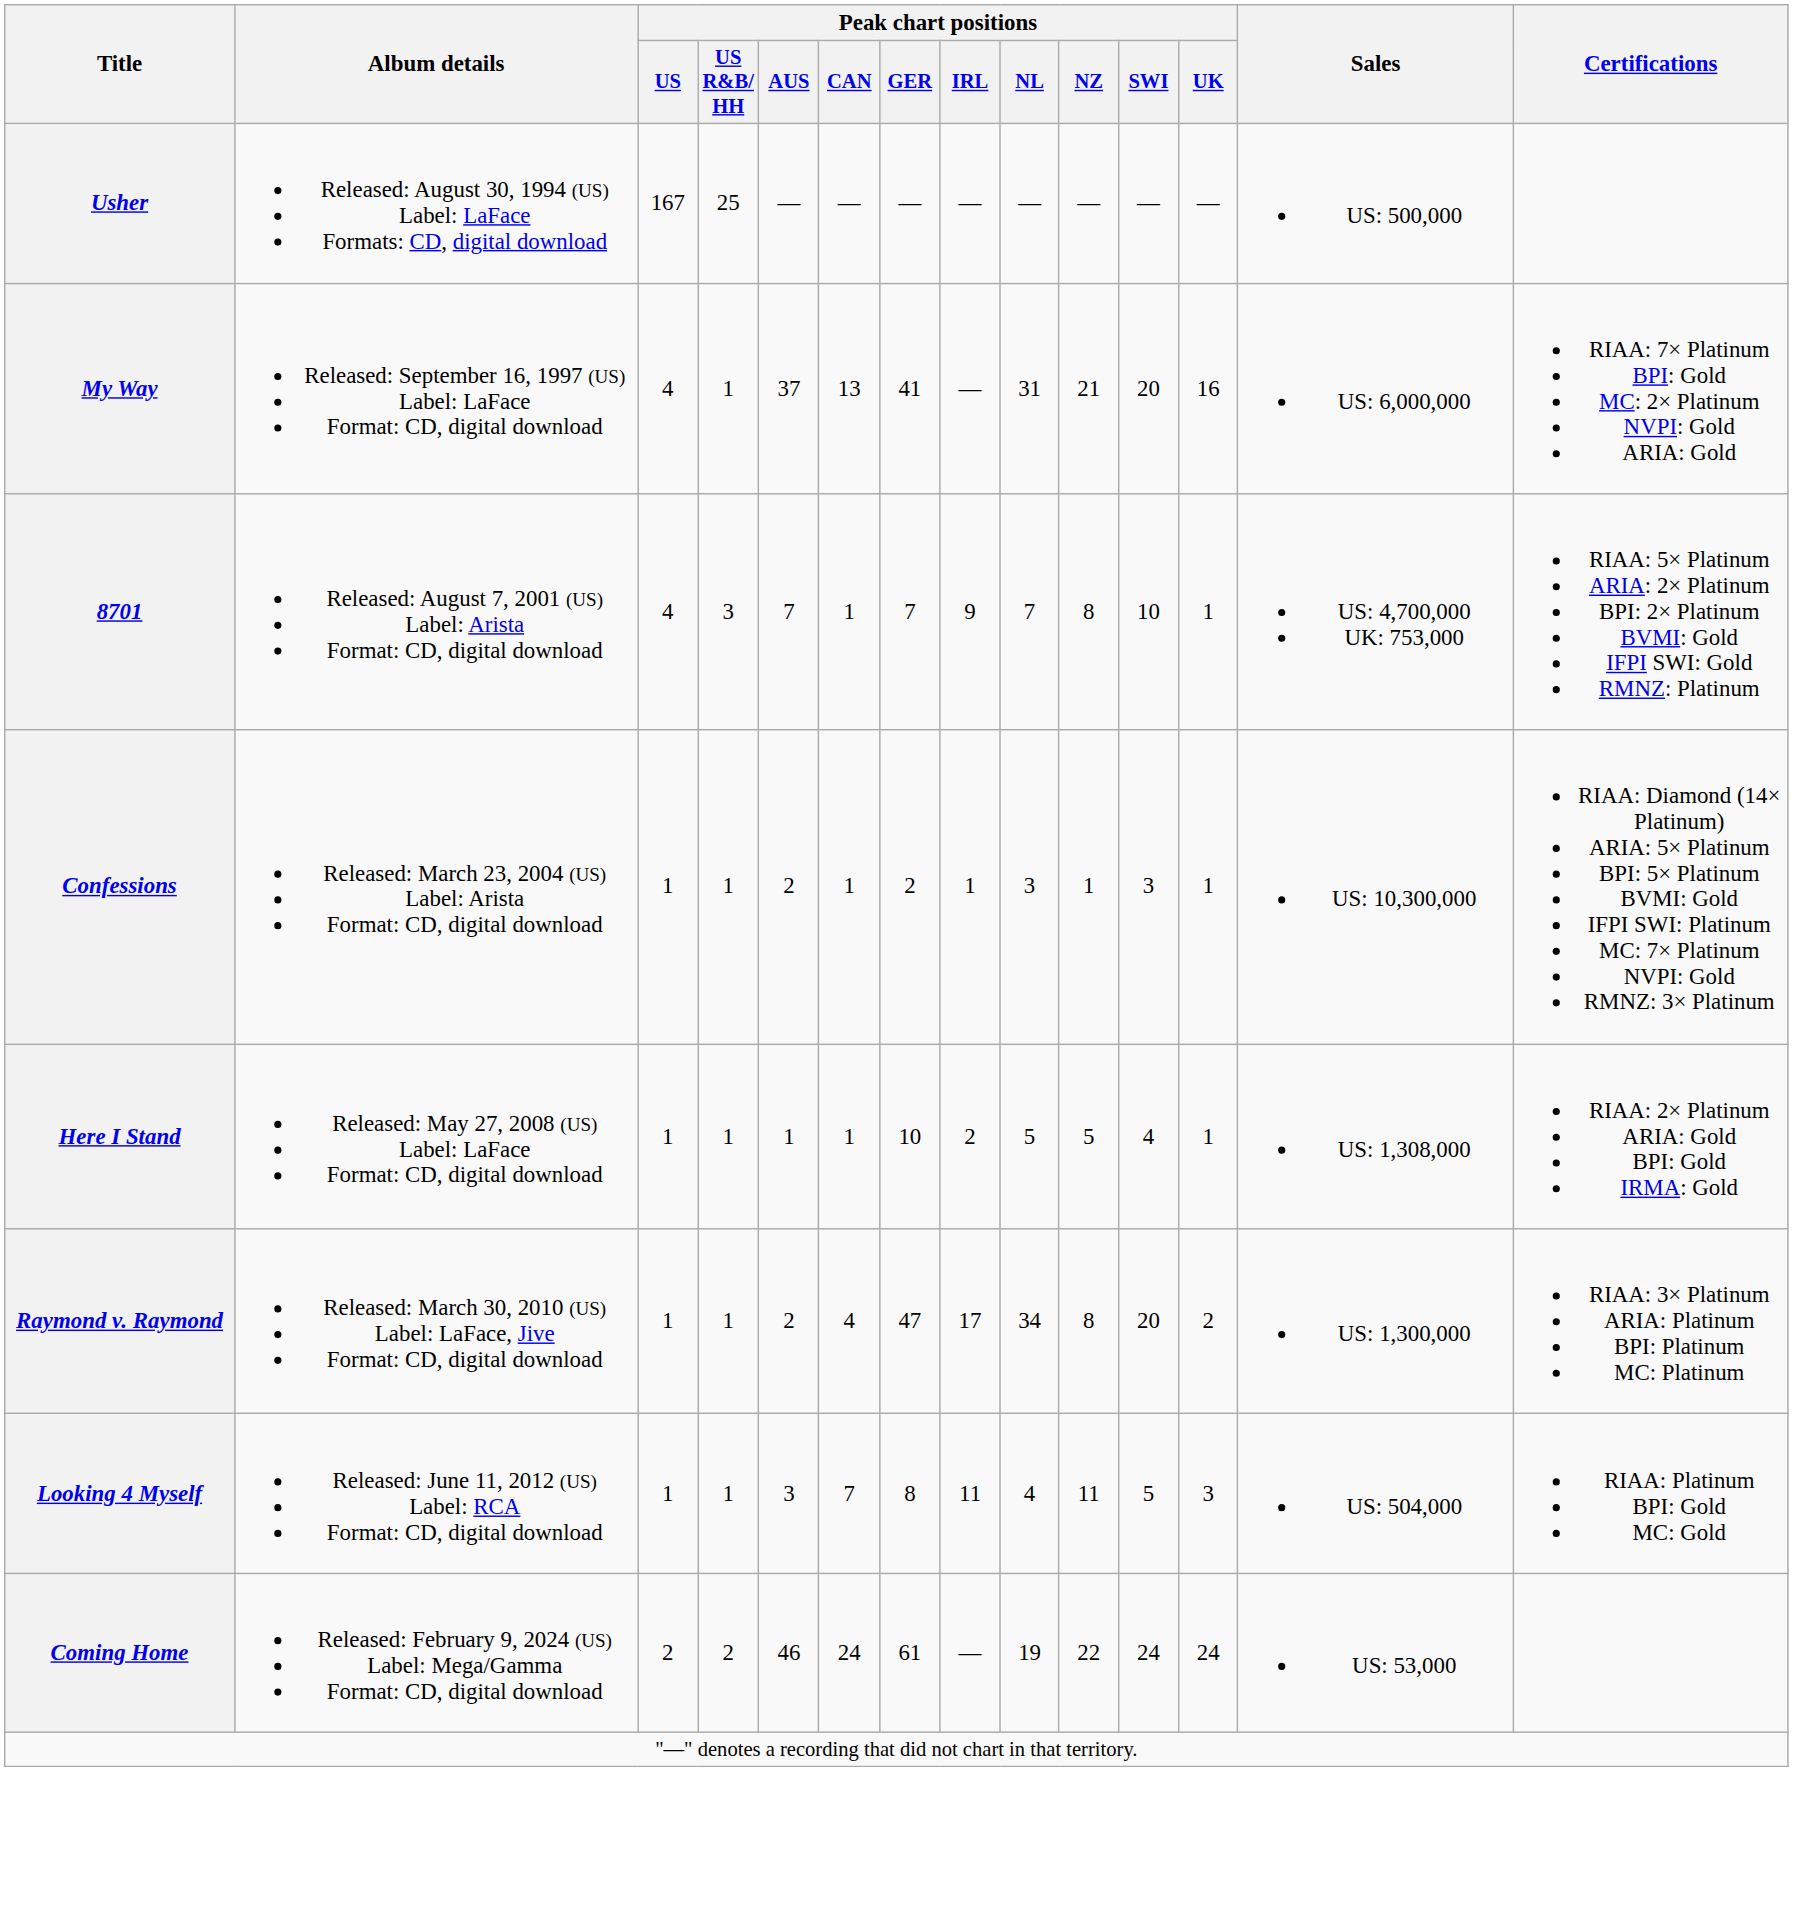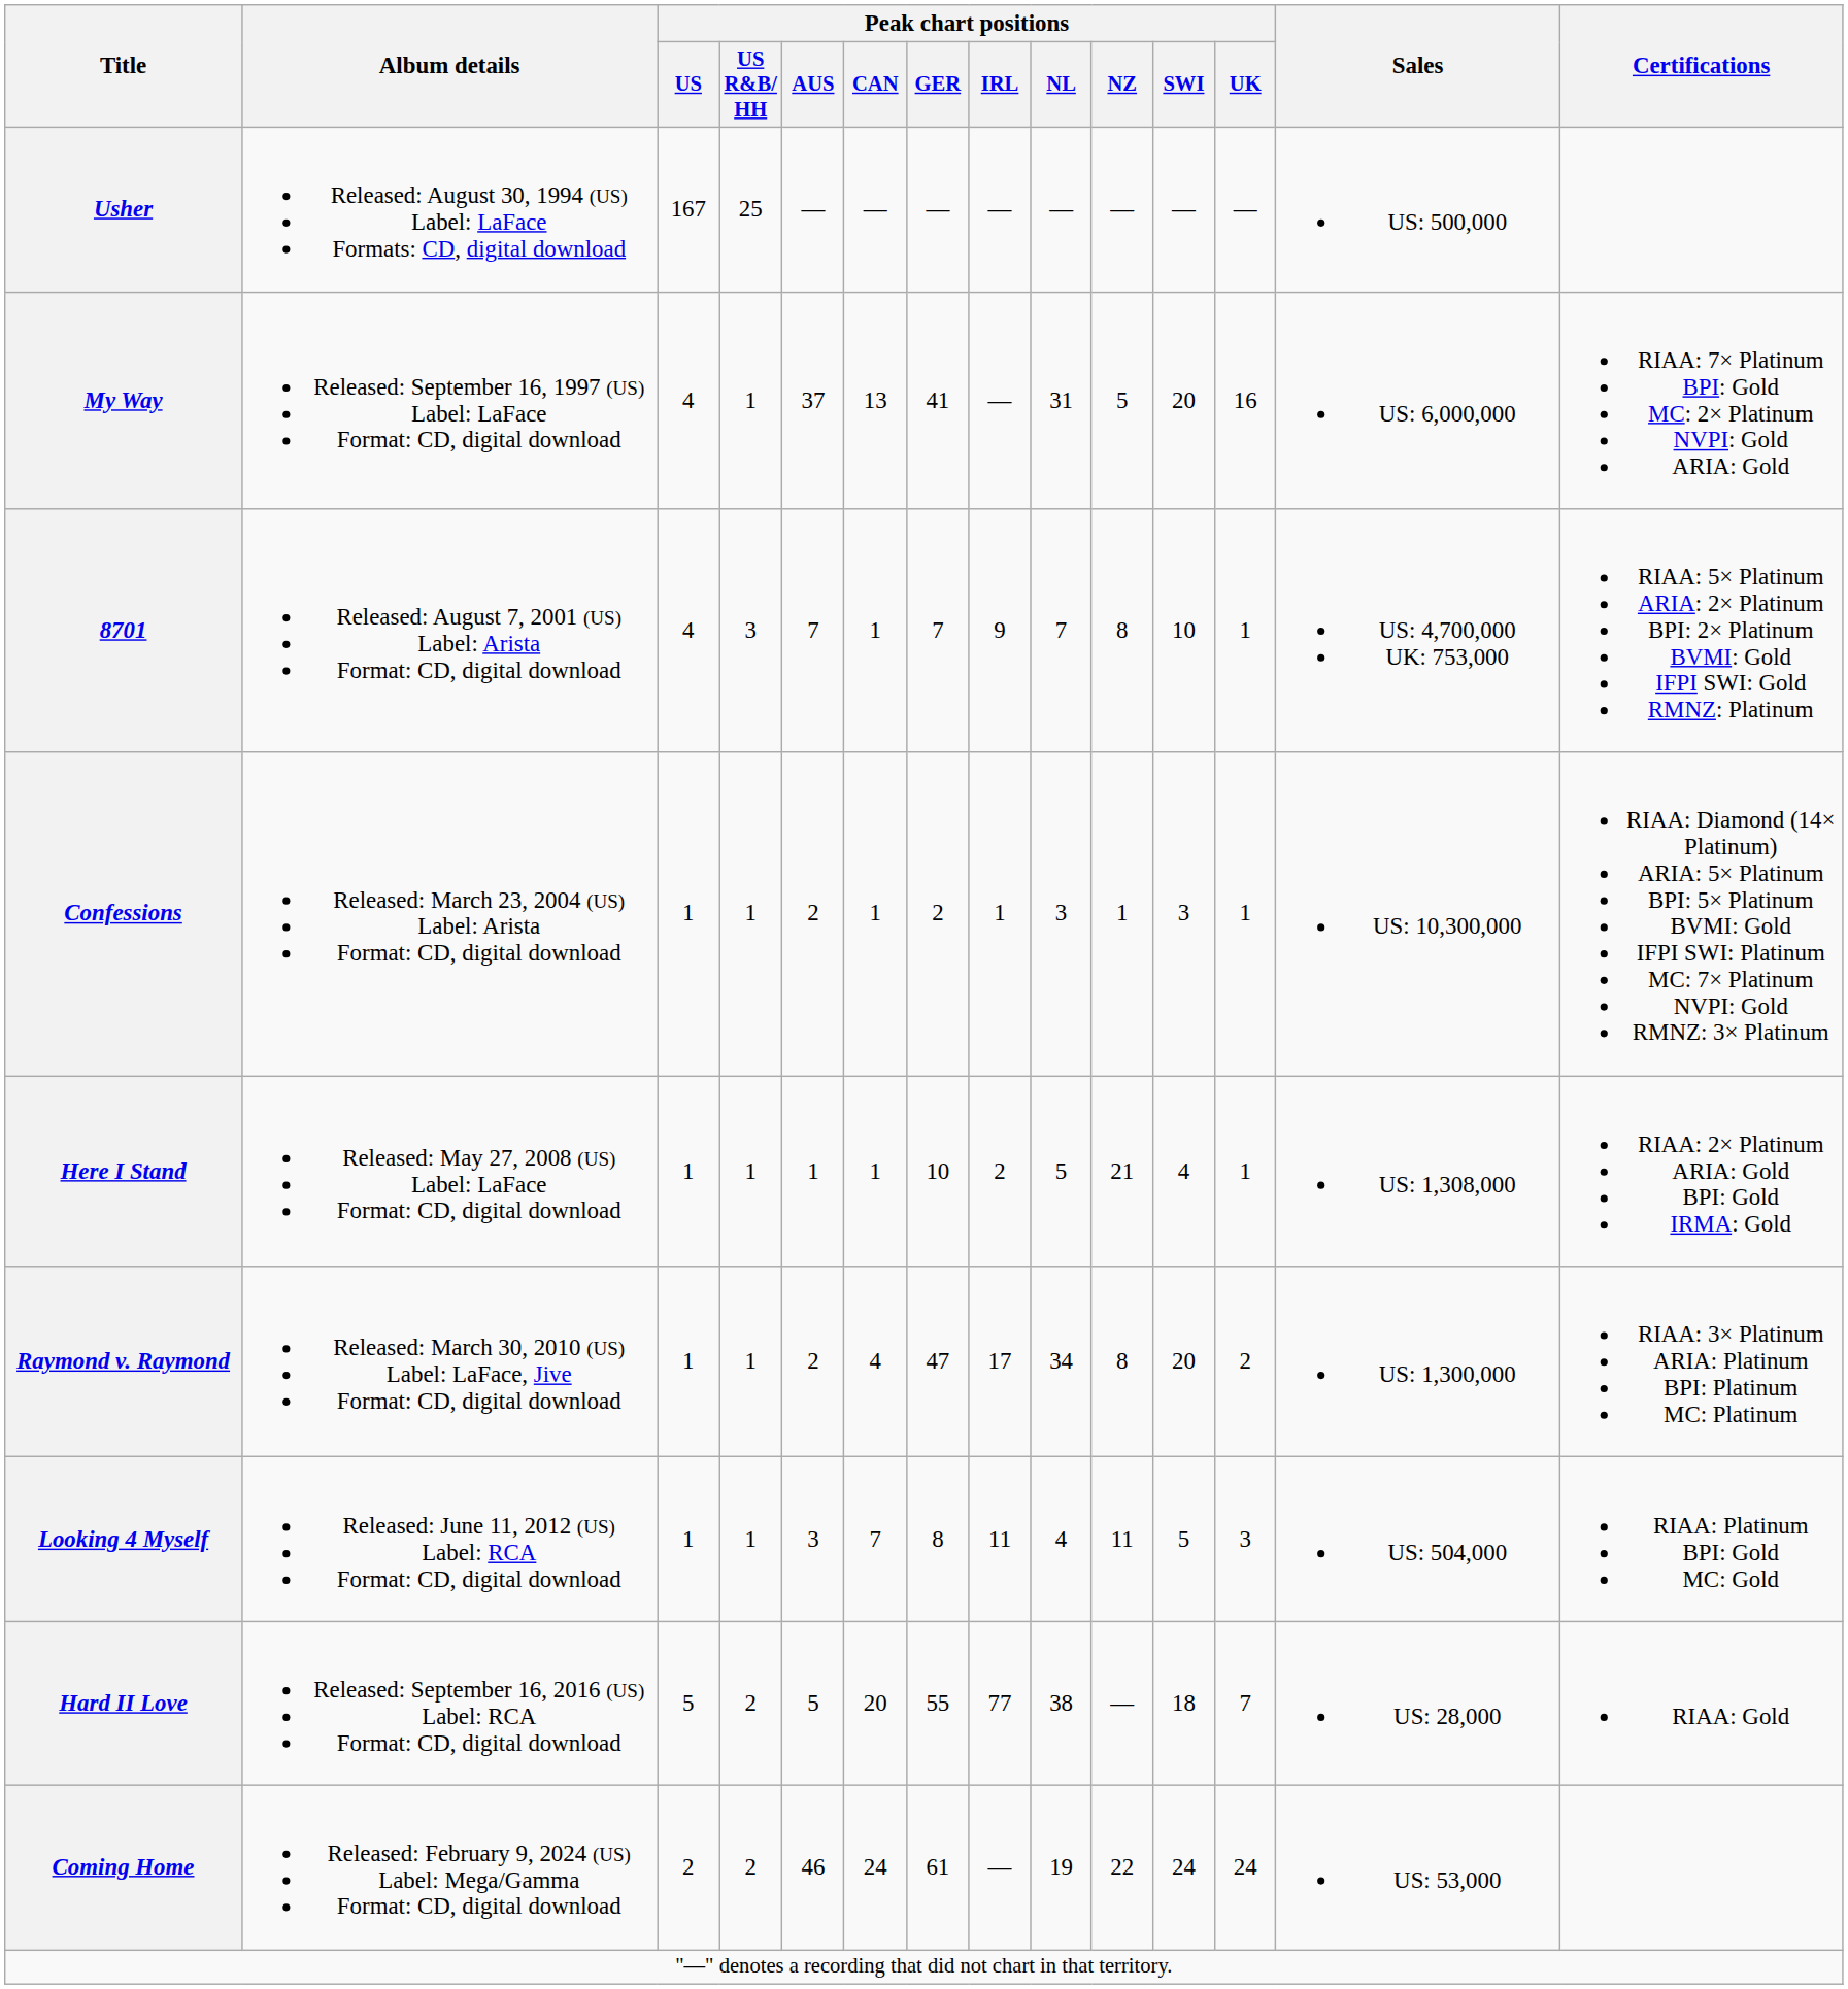My Way | Peak chart positions / NZ: 21 -> 5
Here I Stand | Peak chart positions / NZ: 5 -> 21
+ row: Hard II Love | Released: September 16, 2016 (US) Label: RCA Format: CD, digital download | 5 | 2 | 5 | 20 | 55 | 77 | 38 | — | 18 | 7 | US: 28,000 | RIAA: Gold
